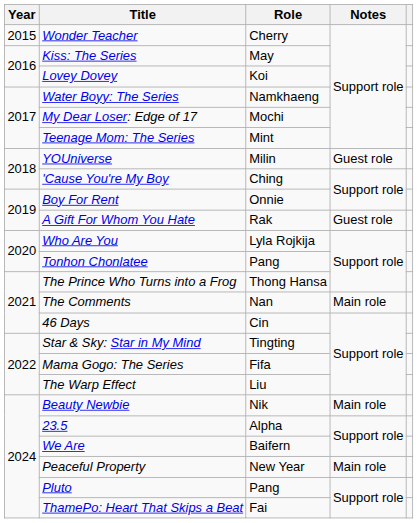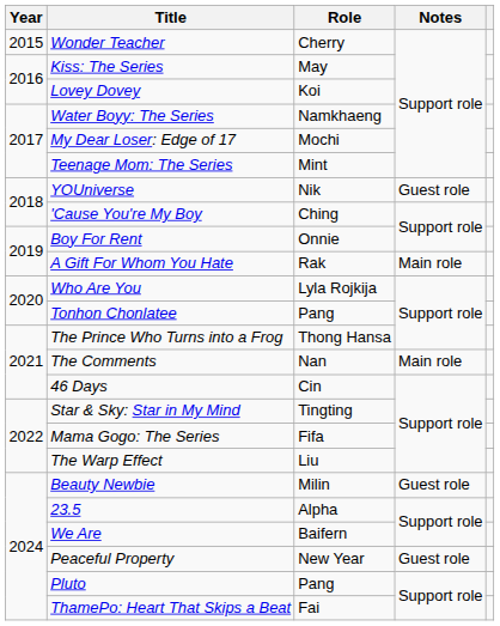YOUniverse | Role: Milin -> Nik
A Gift For Whom You Hate | Notes: Guest role -> Main role
Beauty Newbie | Role: Nik -> Milin
Beauty Newbie | Notes: Main role -> Guest role
Peaceful Property | Notes: Main role -> Guest role
